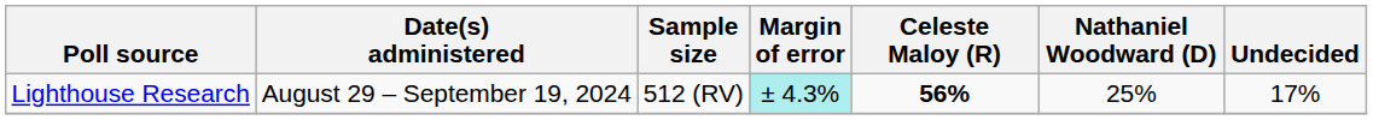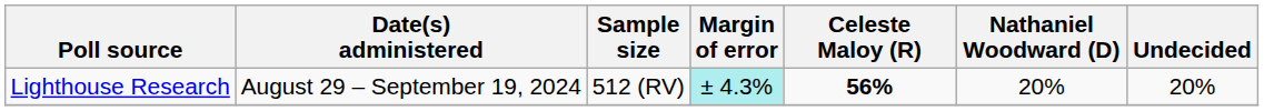Lighthouse Research | Nathaniel Woodward (D): 25% -> 20%
Lighthouse Research | Undecided: 17% -> 20%
